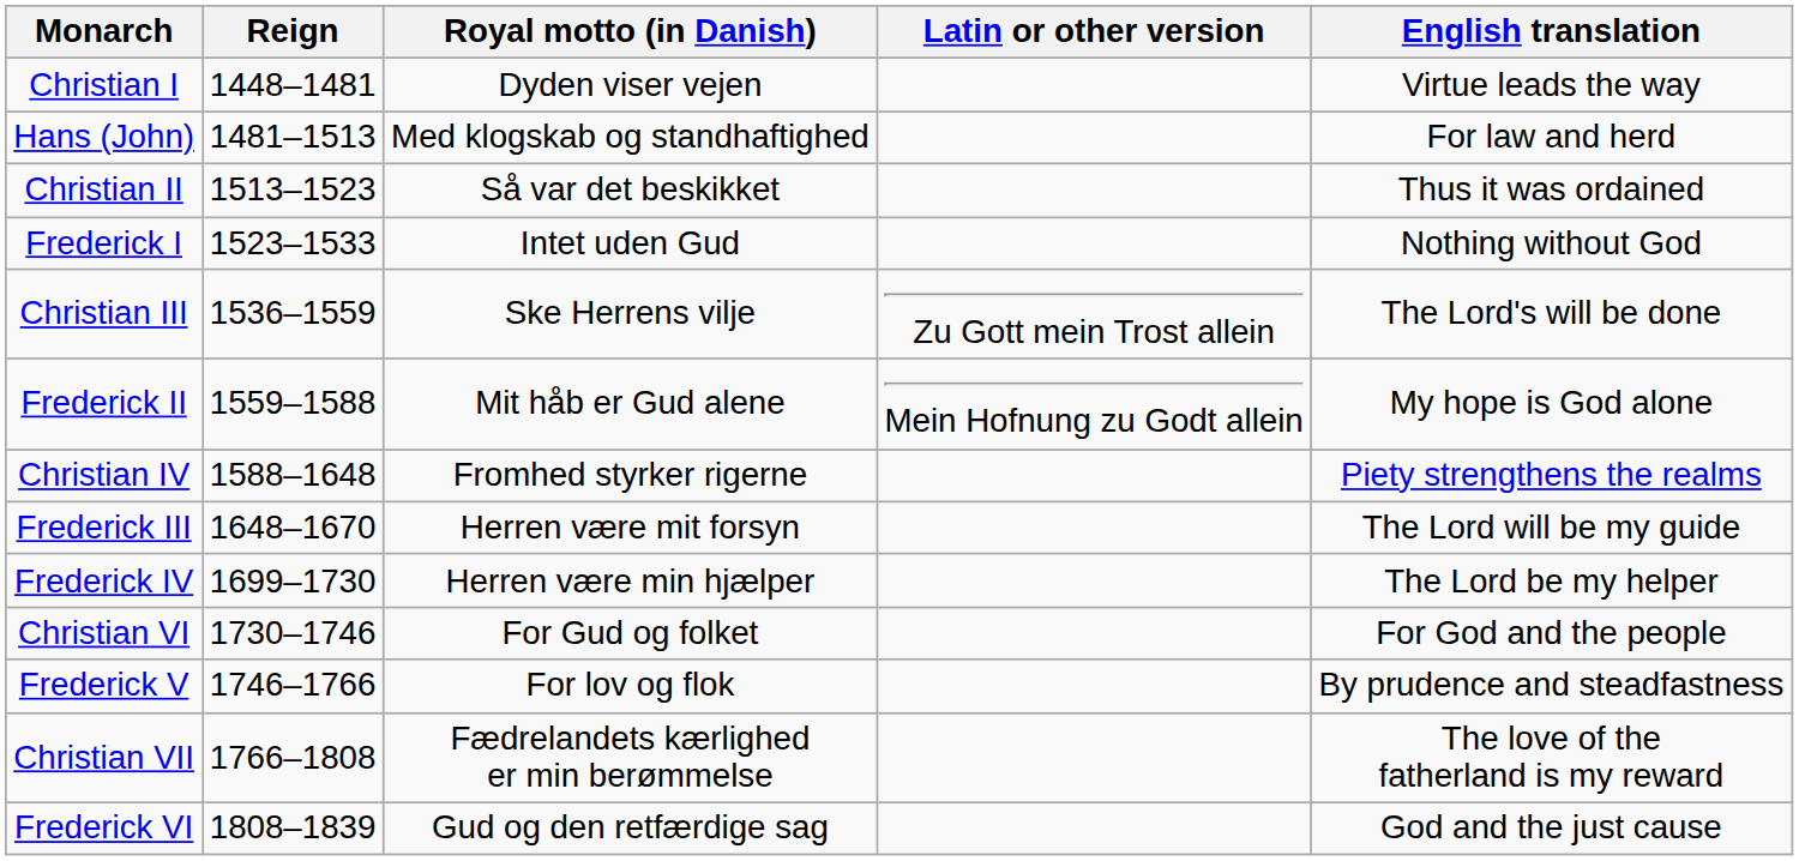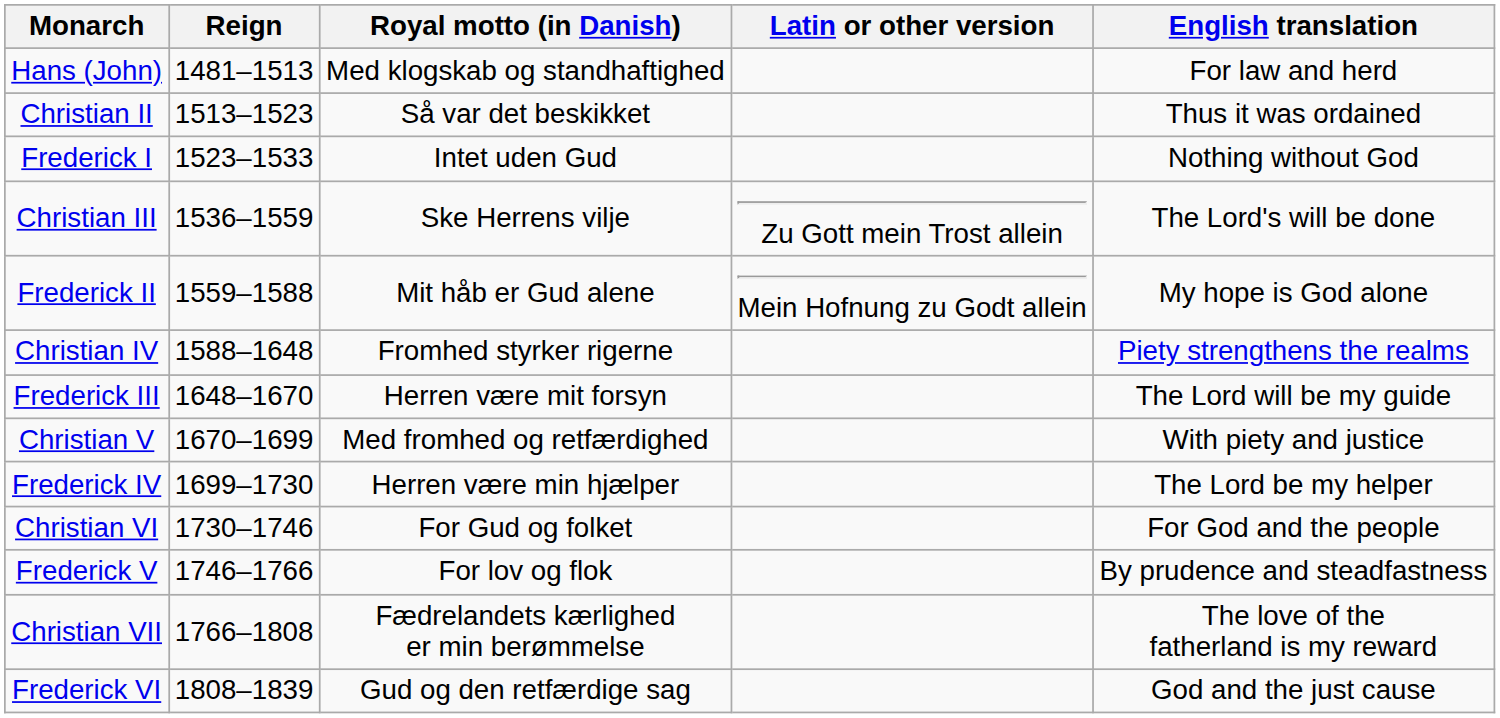- row: Christian I | 1448–1481 | Dyden viser vejen | Virtue leads the way
+ row: Christian V | 1670–1699 | Med fromhed og retfærdighed | With piety and justice
